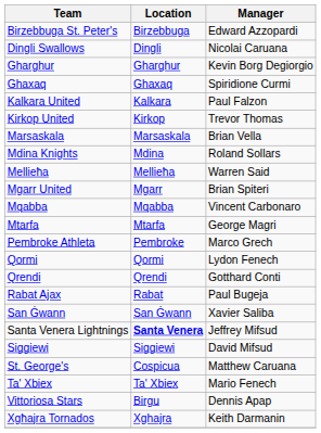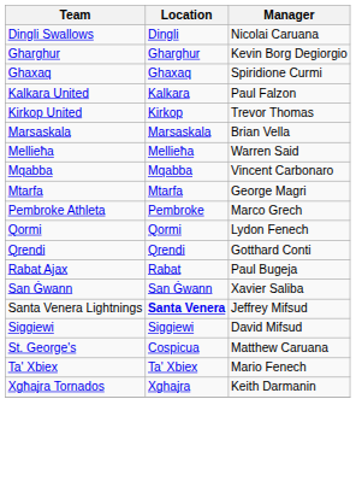- row: Birzebbuga St. Peter's | Birzebbuga | Edward Azzopardi
- row: Mdina Knights | Mdina | Roland Sollars
- row: Mgarr United | Mgarr | Brian Spiteri
- row: Vittoriosa Stars | Birgu | Dennis Apap
